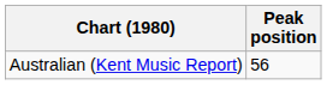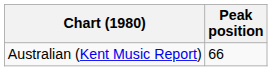Australian (Kent Music Report) | Peak position: 56 -> 66
